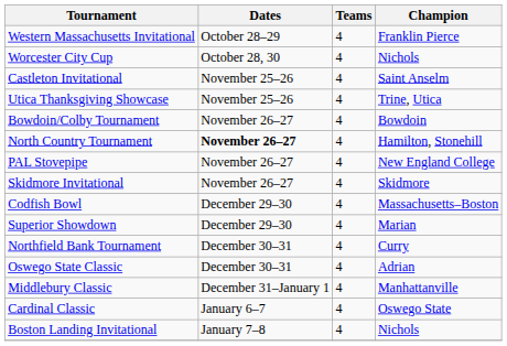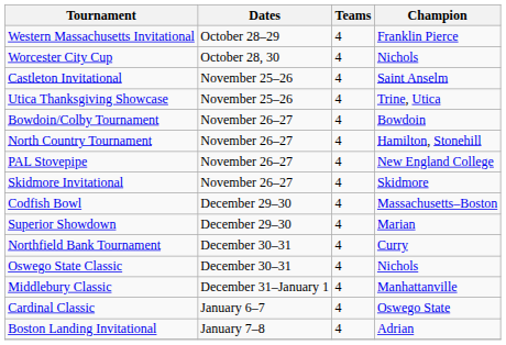North Country Tournament | Dates: bold -> normal
Oswego State Classic | Champion: Adrian -> Nichols
Boston Landing Invitational | Champion: Nichols -> Adrian
